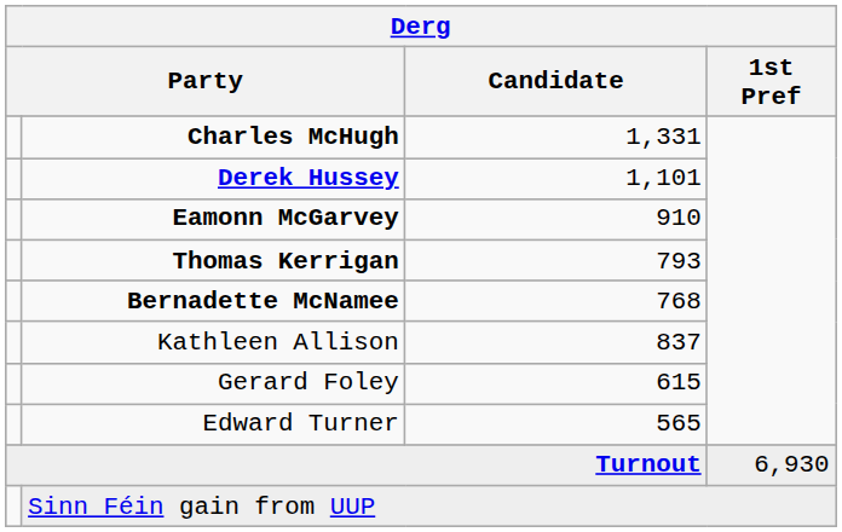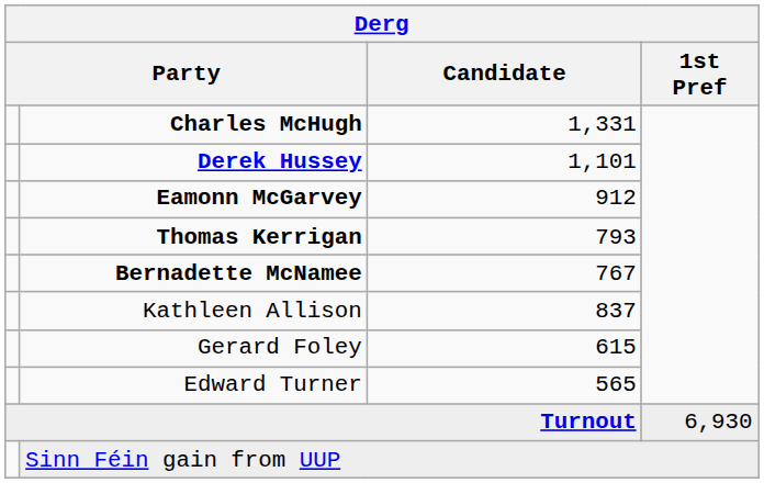Eamonn McGarvey | Candidate: 910 -> 912
Bernadette McNamee | Candidate: 768 -> 767
